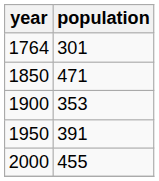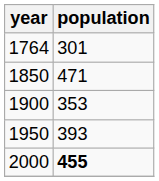1950 | population: 391 -> 393
2000 | population: normal -> bold
